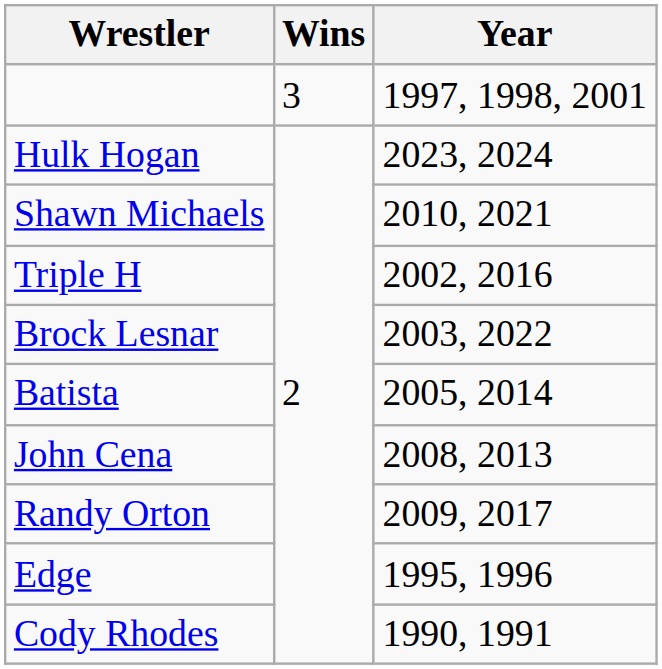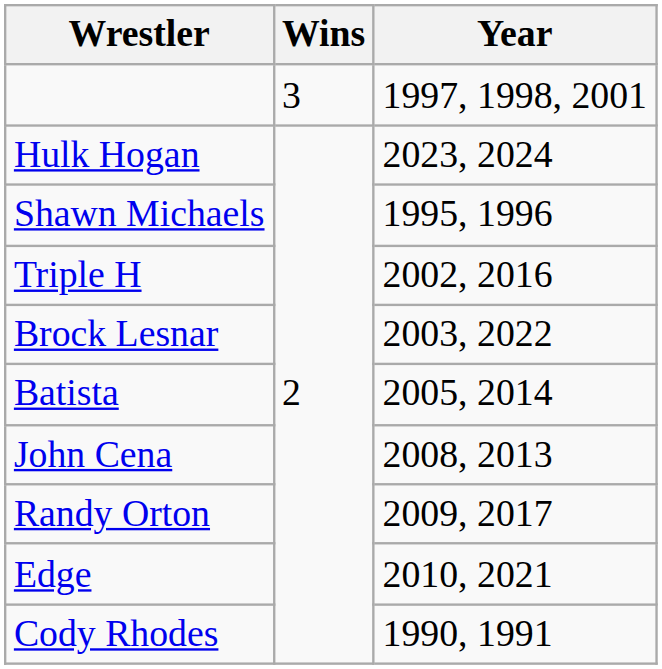Shawn Michaels | Year: 2010, 2021 -> 1995, 1996
Edge | Year: 1995, 1996 -> 2010, 2021
